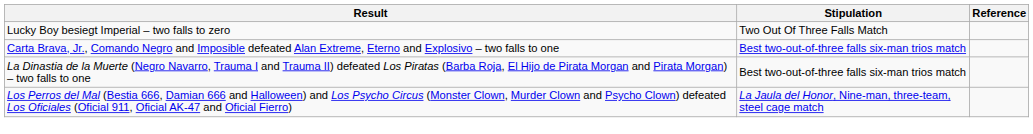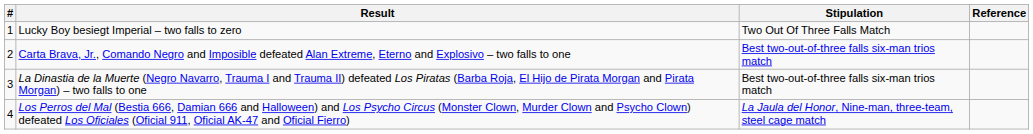+ column: # | 1 | 2 | 3 | 4
